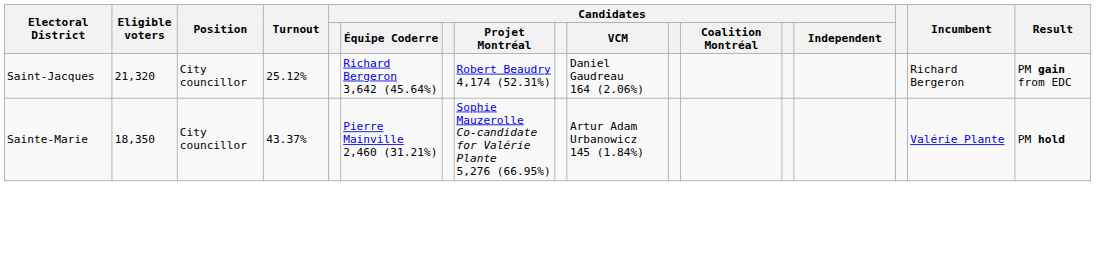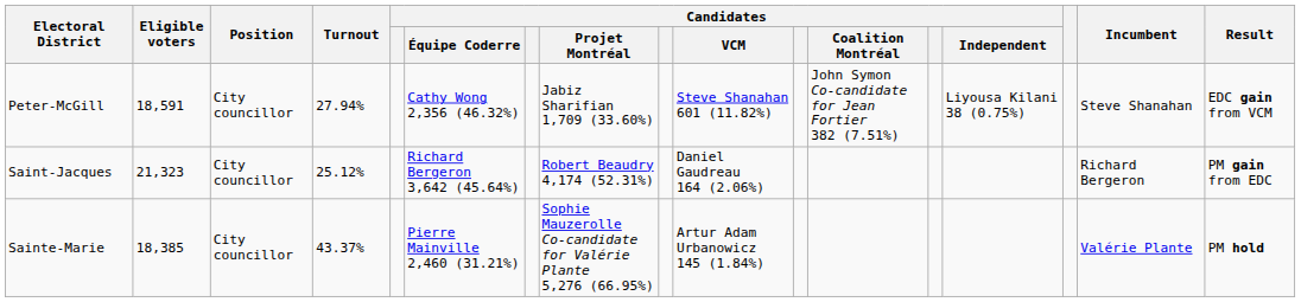+ row: Peter-McGill | 18,591 | City councillor | 27.94% | Cathy Wong 2,356 (46.32%) | Jabiz Sharifian 1,709 (33.60%) | Steve Shanahan 601 (11.82%) | John Symon Co-candidate for Jean Fortier 382 (7.51%) | Liyousa Kilani 38 (0.75%) | Steve Shanahan | EDC gain from VCM
Saint-Jacques | Eligible voters: 21,320 -> 21,323
Sainte-Marie | Eligible voters: 18,350 -> 18,385
